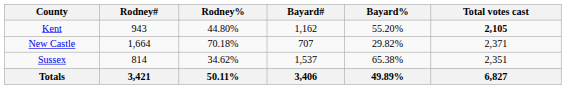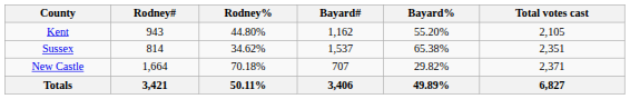Kent | Total votes cast: bold -> normal
rows swapped: New Castle <-> Sussex
